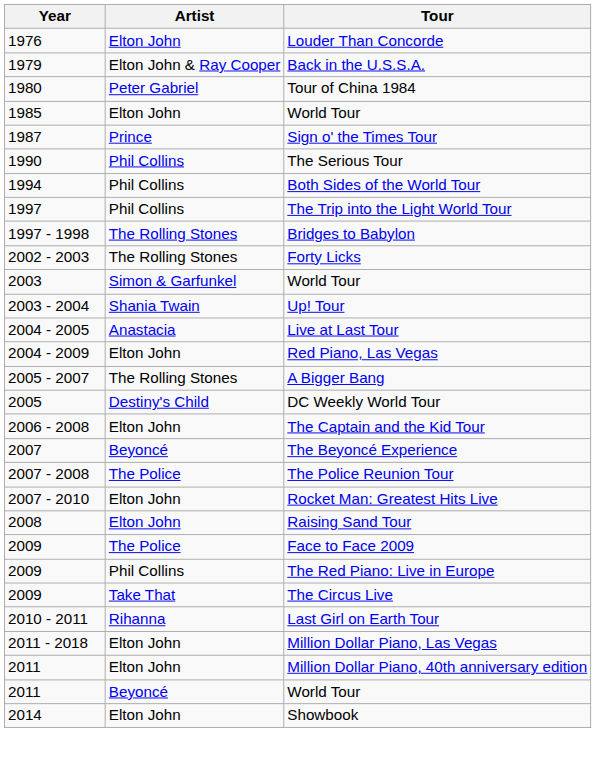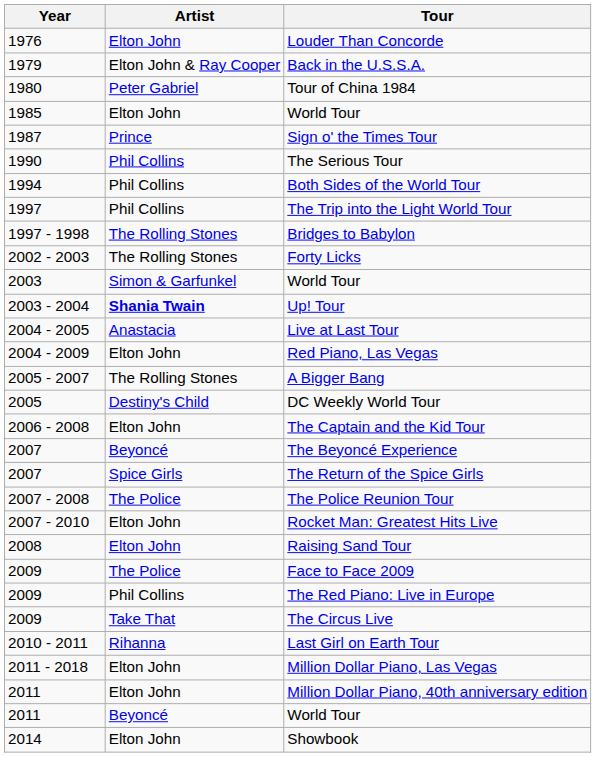Up! Tour | Artist: normal -> bold
+ row: 2007 | Spice Girls | The Return of the Spice Girls
